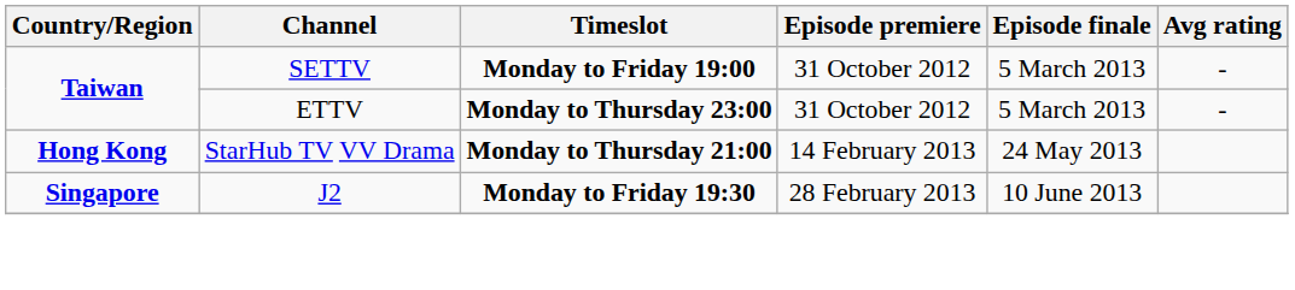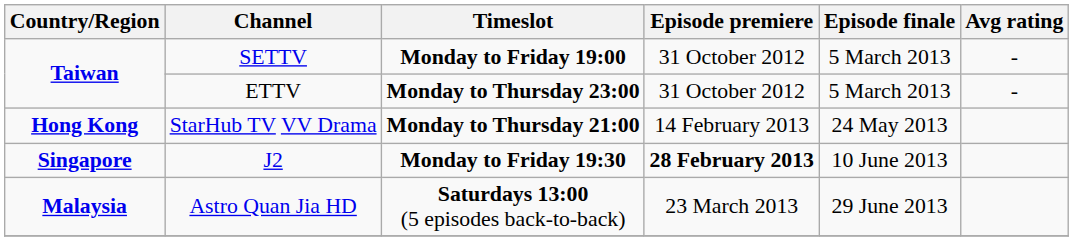J2 | Episode premiere: normal -> bold
+ row: Malaysia | Astro Quan Jia HD | Saturdays 13:00 (5 episodes back-to-back) | 23 March 2013 | 29 June 2013
